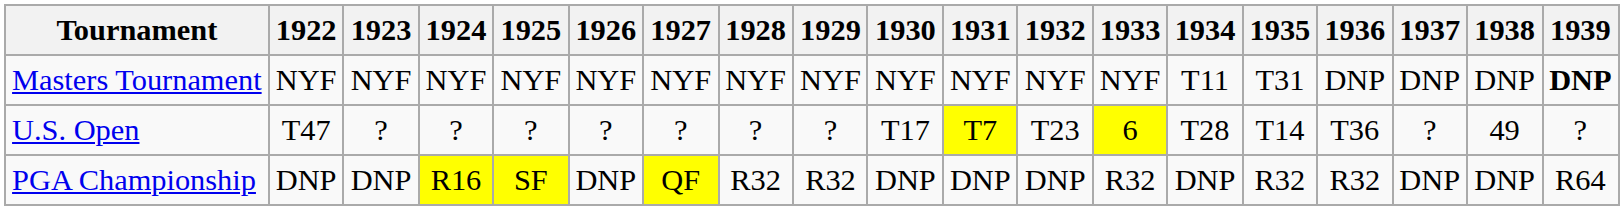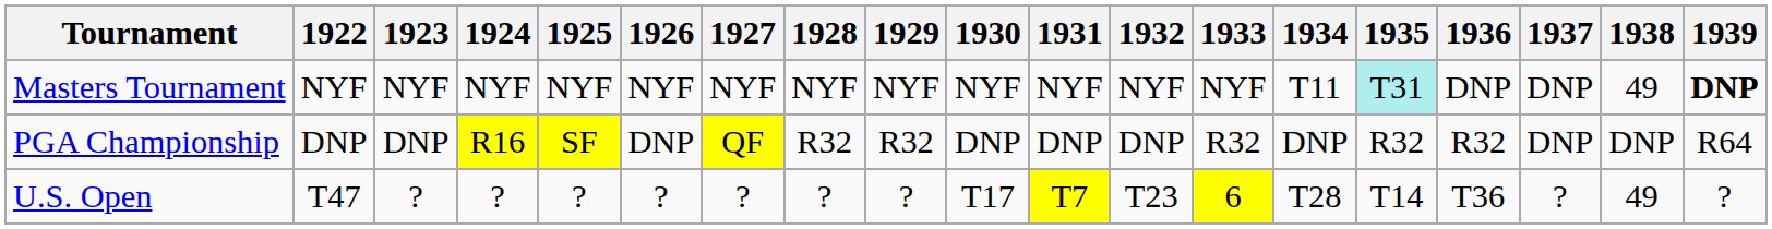Masters Tournament | 1935: no background -> paleturquoise background
Masters Tournament | 1938: DNP -> 49
rows swapped: U.S. Open <-> PGA Championship
